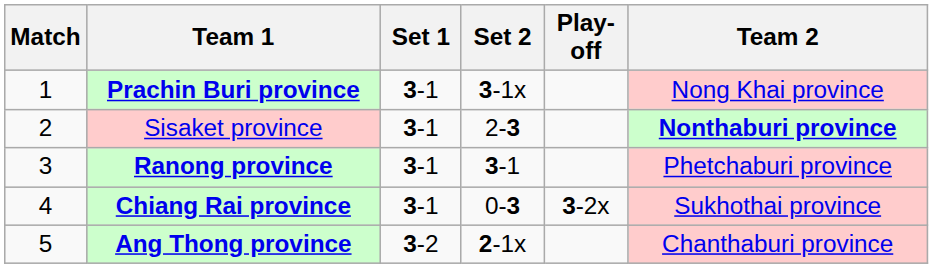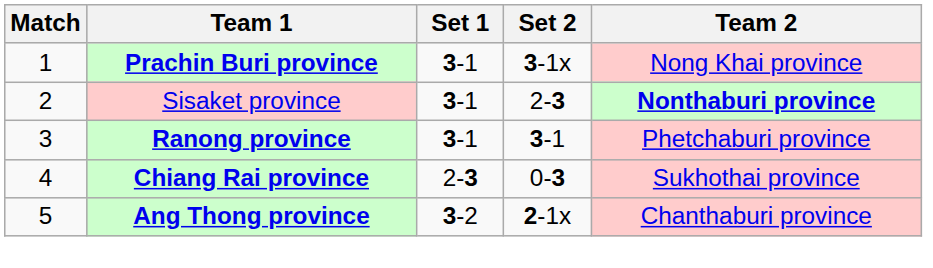- column: Play-off | 3-2x
Chiang Rai province | Set 1: 3-1 -> 2-3
